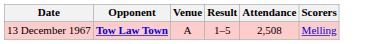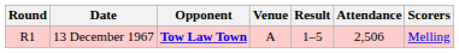+ column: Round | R1
13 December 1967 | Attendance: 2,508 -> 2,506
